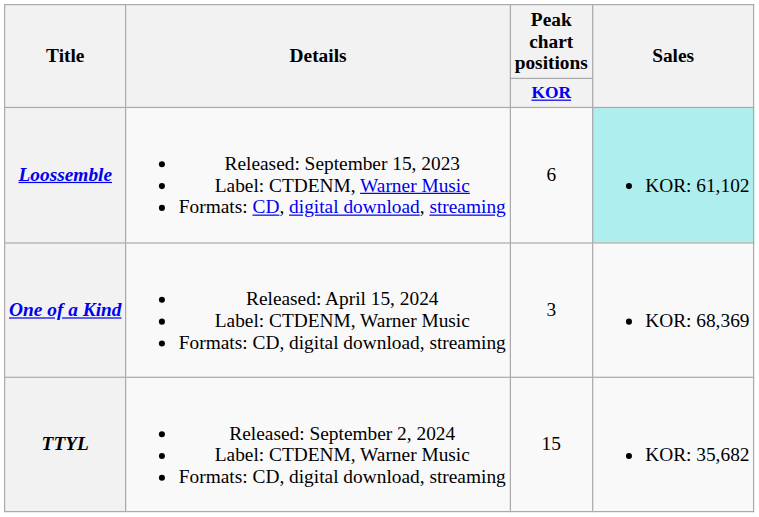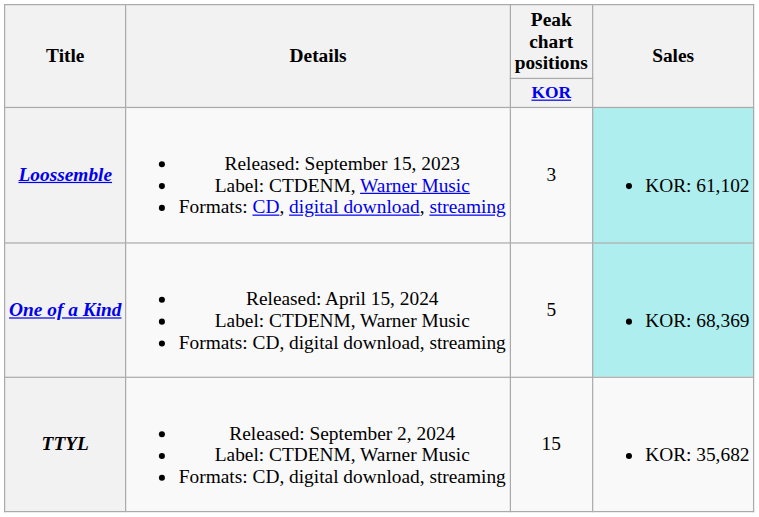Loossemble | Peak chart positions / KOR: 6 -> 3
One of a Kind | Peak chart positions / KOR: 3 -> 5
One of a Kind | Sales: no background -> paleturquoise background
